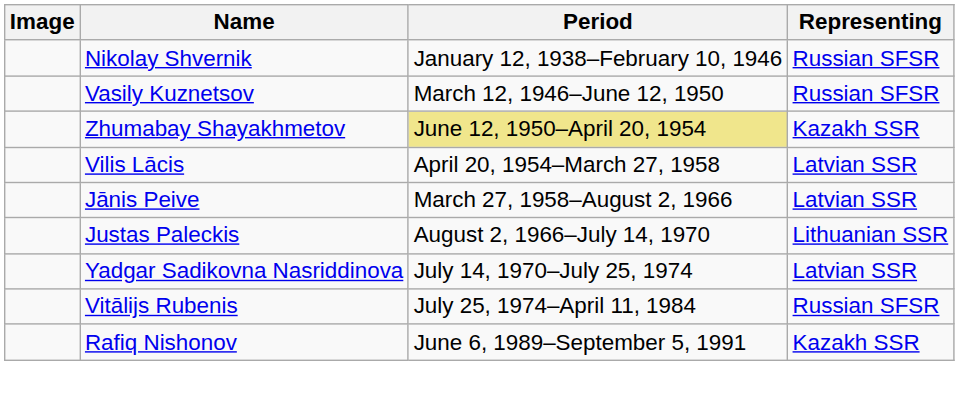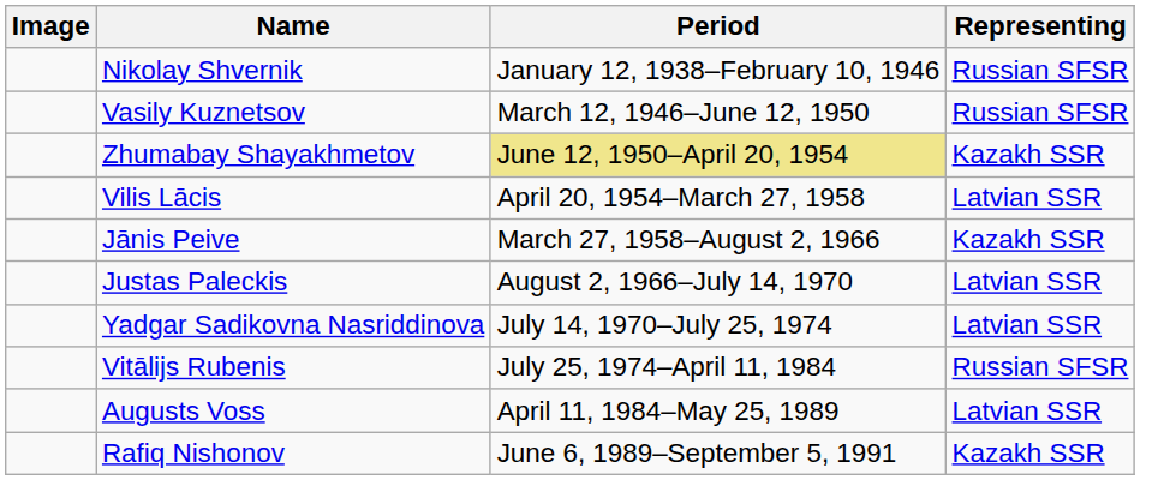Jānis Peive | Representing: Latvian SSR -> Kazakh SSR
Justas Paleckis | Representing: Lithuanian SSR -> Latvian SSR
+ row: Augusts Voss | April 11, 1984–May 25, 1989 | Latvian SSR
